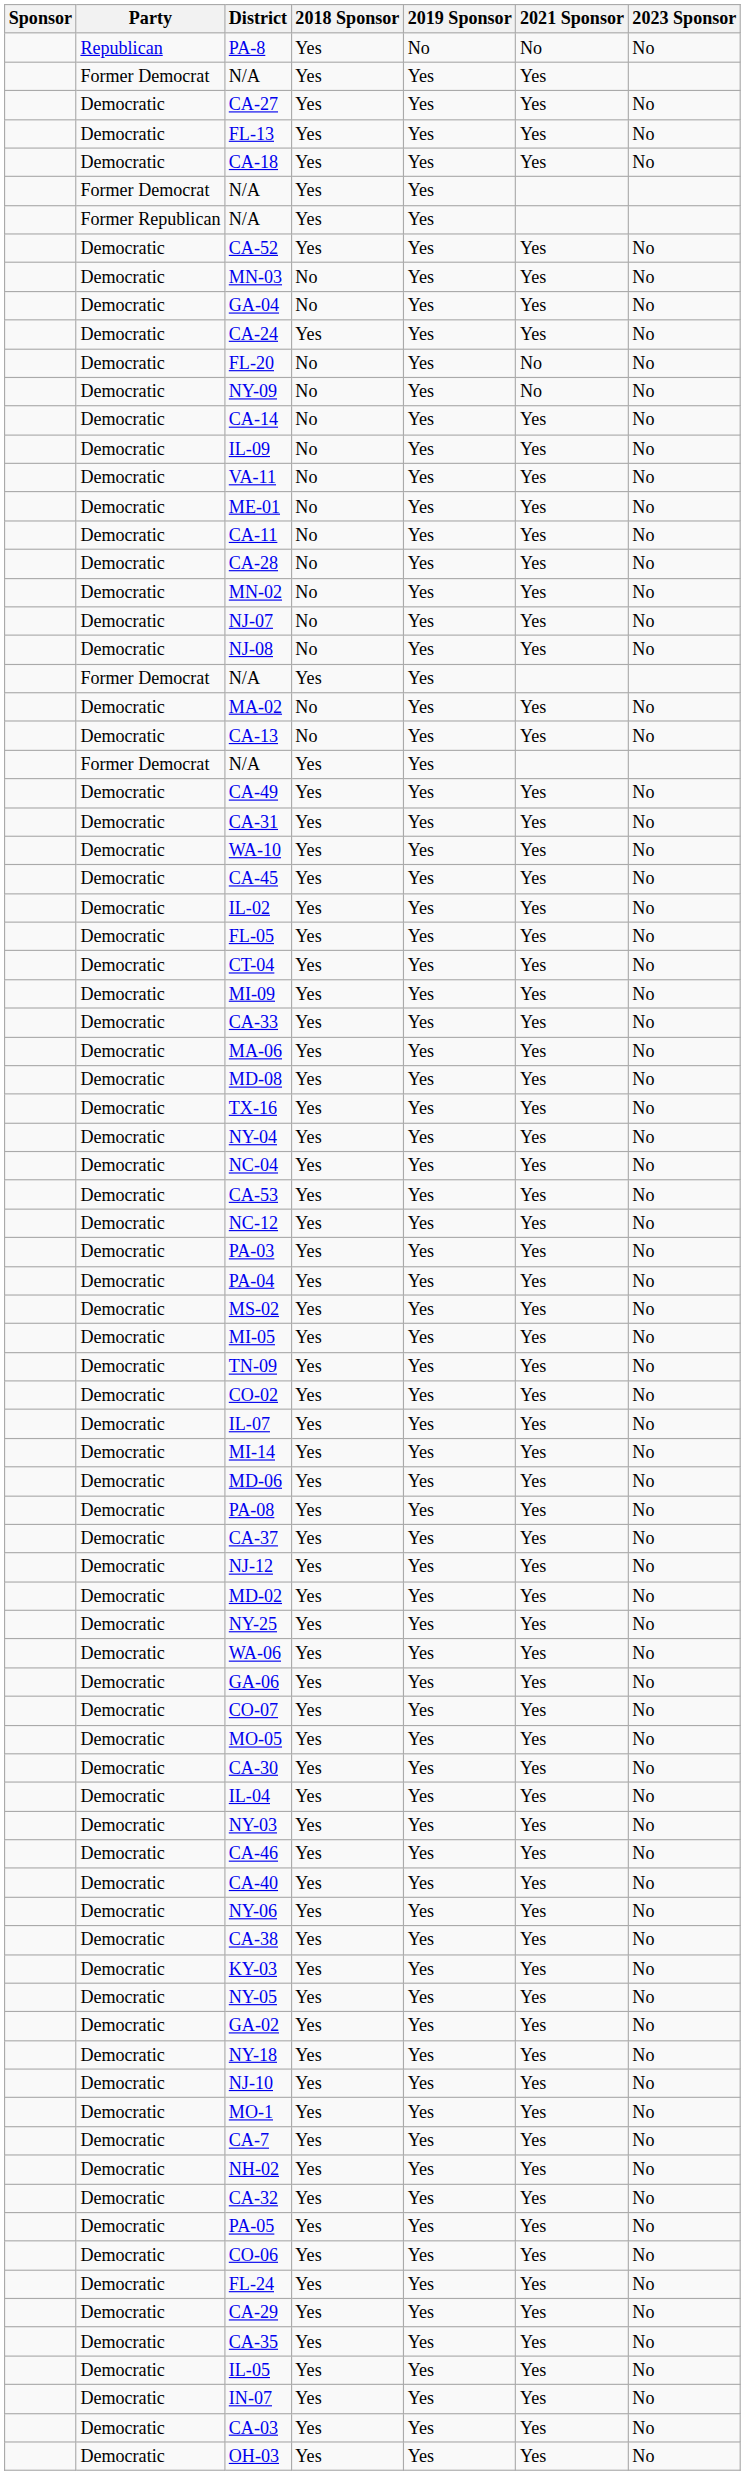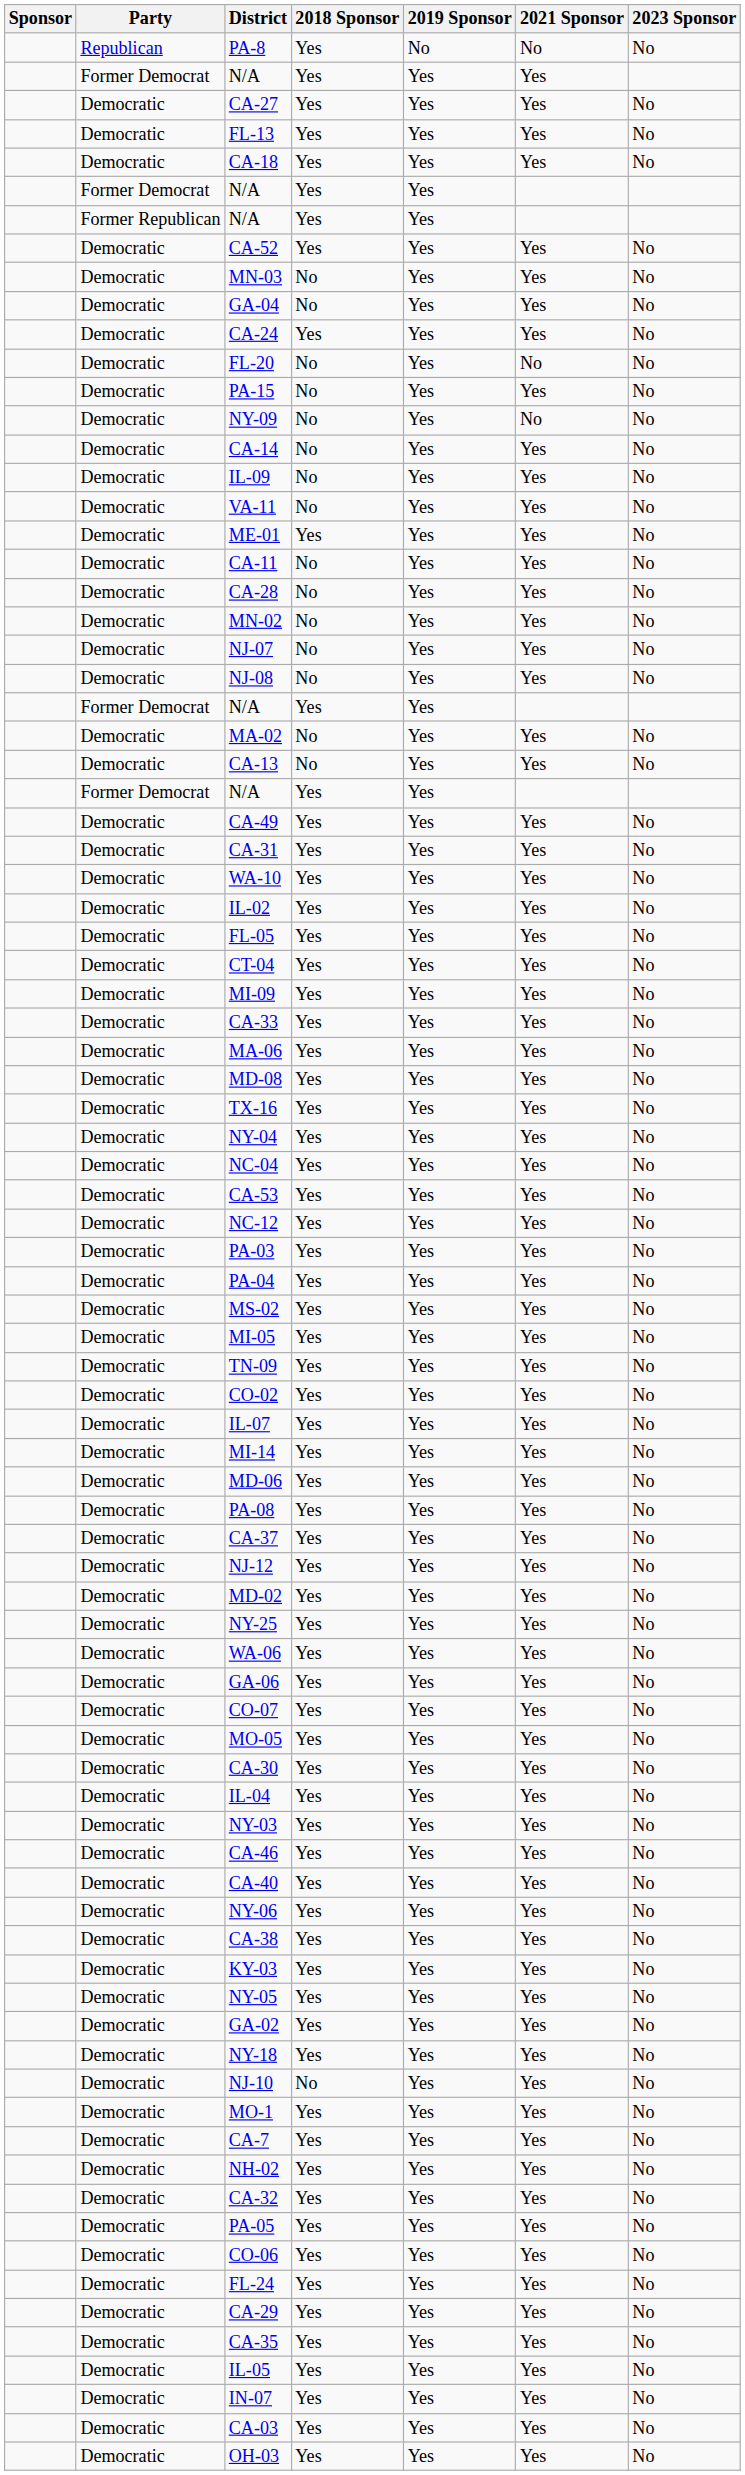+ row: Democratic | PA-15 | No | Yes | Yes | No
ME-01 | 2018 Sponsor: No -> Yes
- row: Democratic | CA-45 | Yes | Yes | Yes | No
NJ-10 | 2018 Sponsor: Yes -> No
